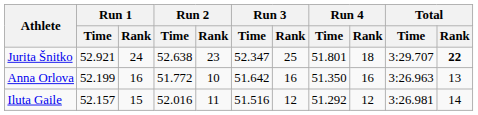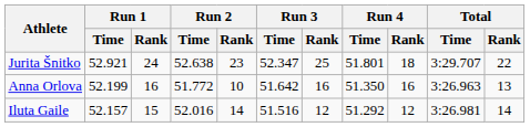Jurita Šnitko | Total / Rank: bold -> normal
Iluta Gaile | Run 2 / Rank: 11 -> 14
